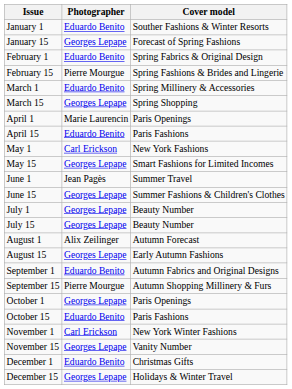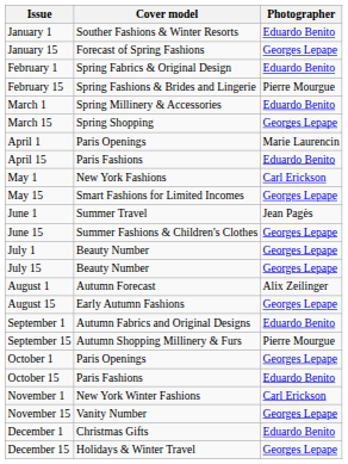columns swapped: Cover model <-> Photographer
